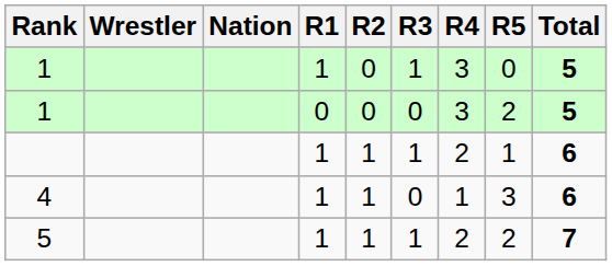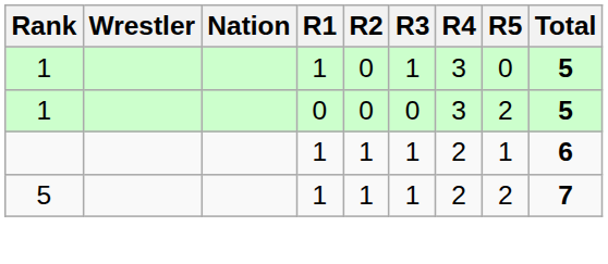- row: 4 | 1 | 1 | 0 | 1 | 3 | 6
